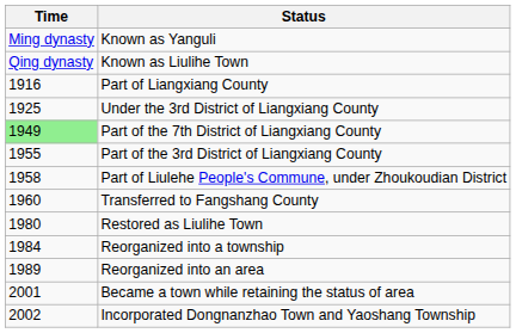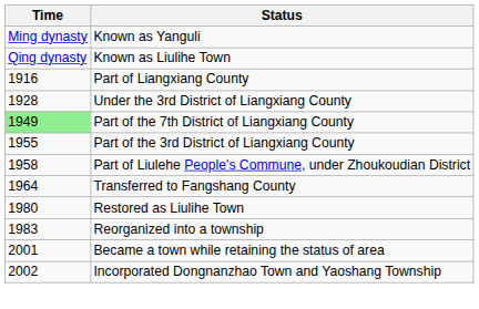Under the 3rd District of Liangxiang County | Time: 1925 -> 1928
Transferred to Fangshang County | Time: 1960 -> 1964
Reorganized into a township | Time: 1984 -> 1983
- row: 1989 | Reorganized into an area
